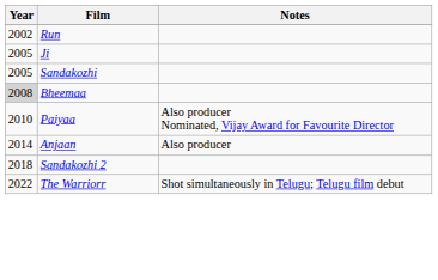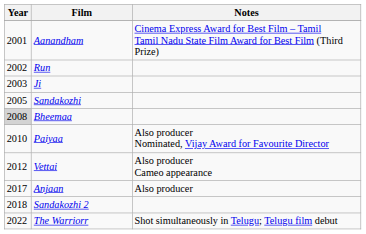+ row: 2001 | Aanandham | Cinema Express Award for Best Film – Tamil Tamil Nadu State Film Award for Best Film (Third Prize)
Ji | Year: 2005 -> 2003
+ row: 2012 | Vettai | Also producer Cameo appearance
Anjaan | Year: 2014 -> 2017
